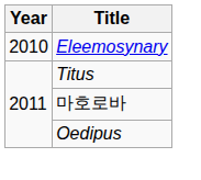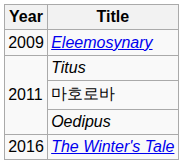Eleemosynary | Year: 2010 -> 2009
+ row: 2016 | The Winter's Tale
